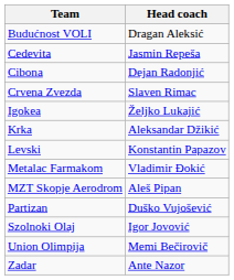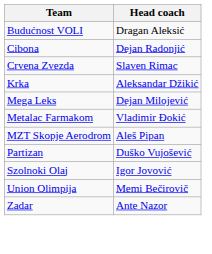- row: Cedevita | Jasmin Repeša
- row: Igokea | Željko Lukajić
- row: Levski | Konstantin Papazov
+ row: Mega Leks | Dejan Milojević
